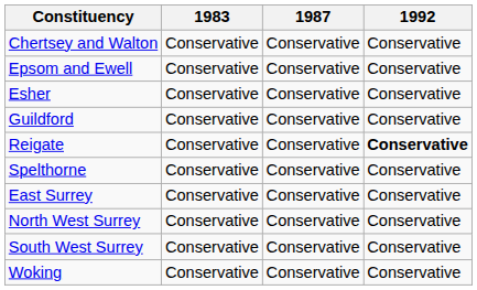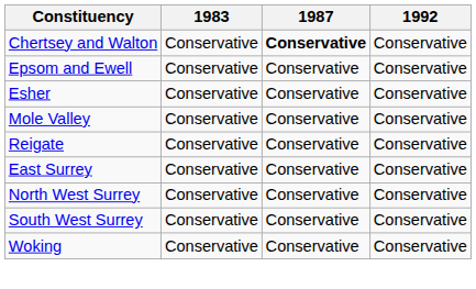Chertsey and Walton | 1987: normal -> bold
- row: Guildford | Conservative | Conservative | Conservative
+ row: Mole Valley | Conservative | Conservative | Conservative
Reigate | 1992: bold -> normal
- row: Spelthorne | Conservative | Conservative | Conservative
